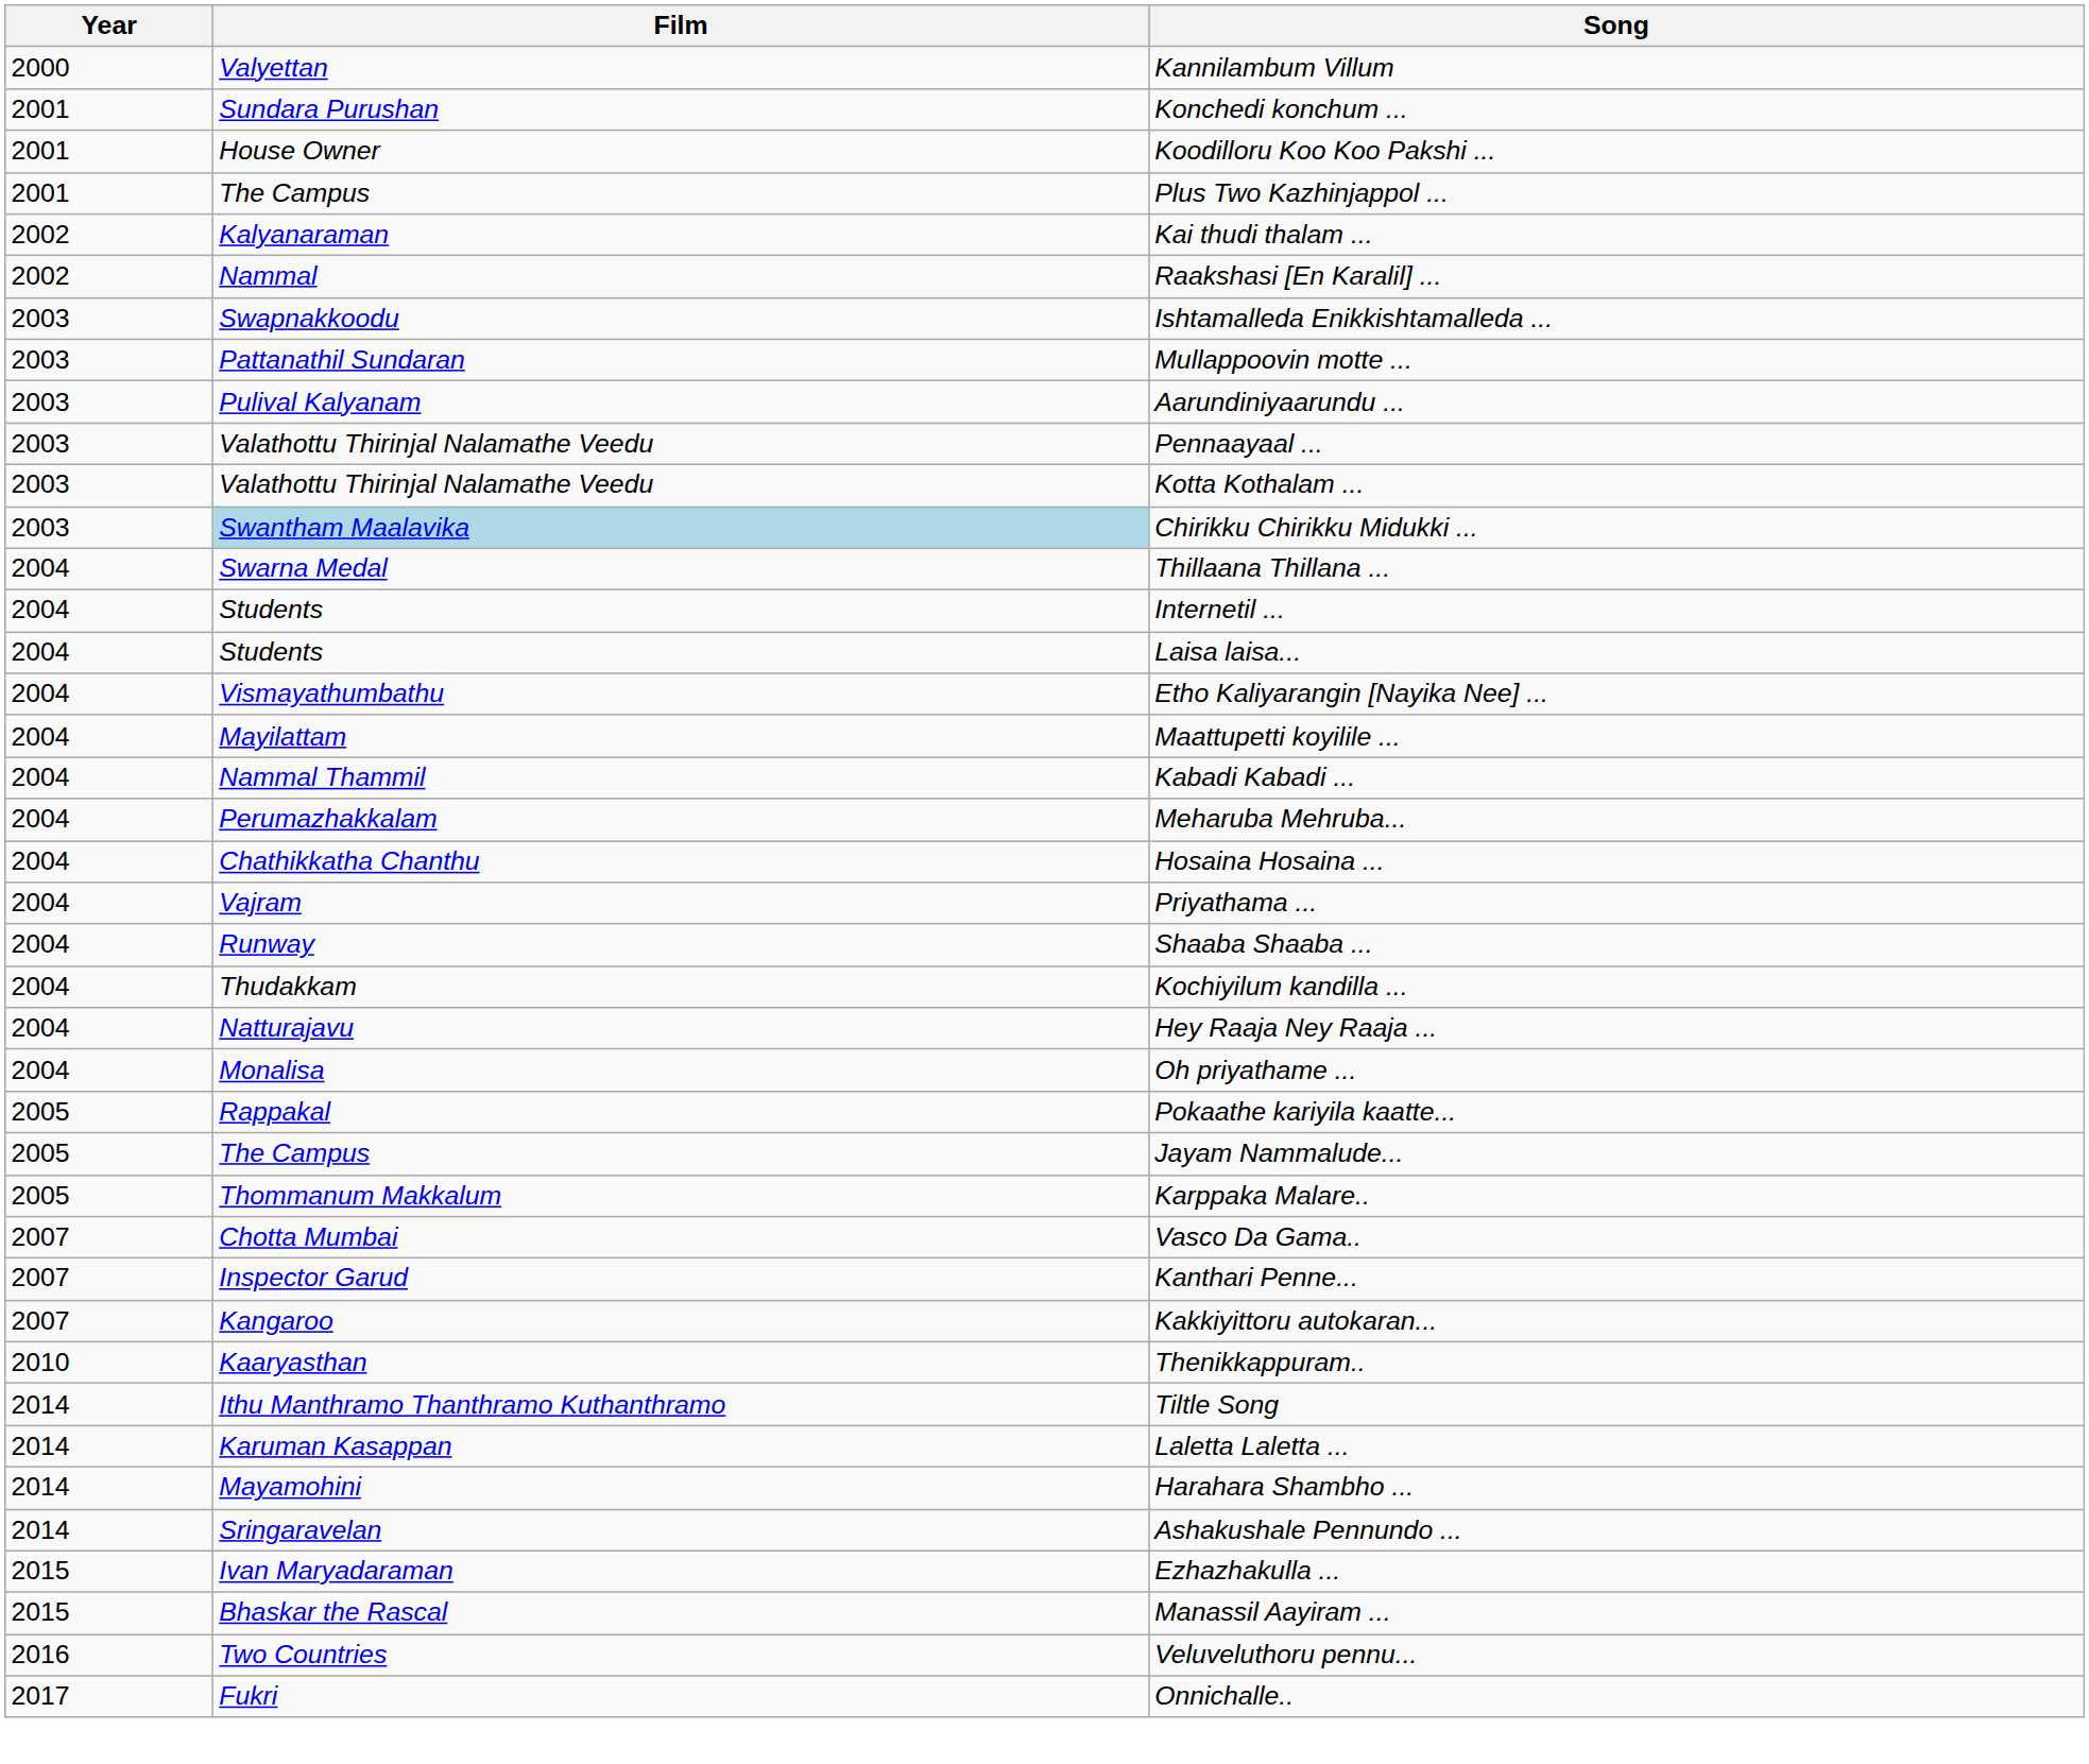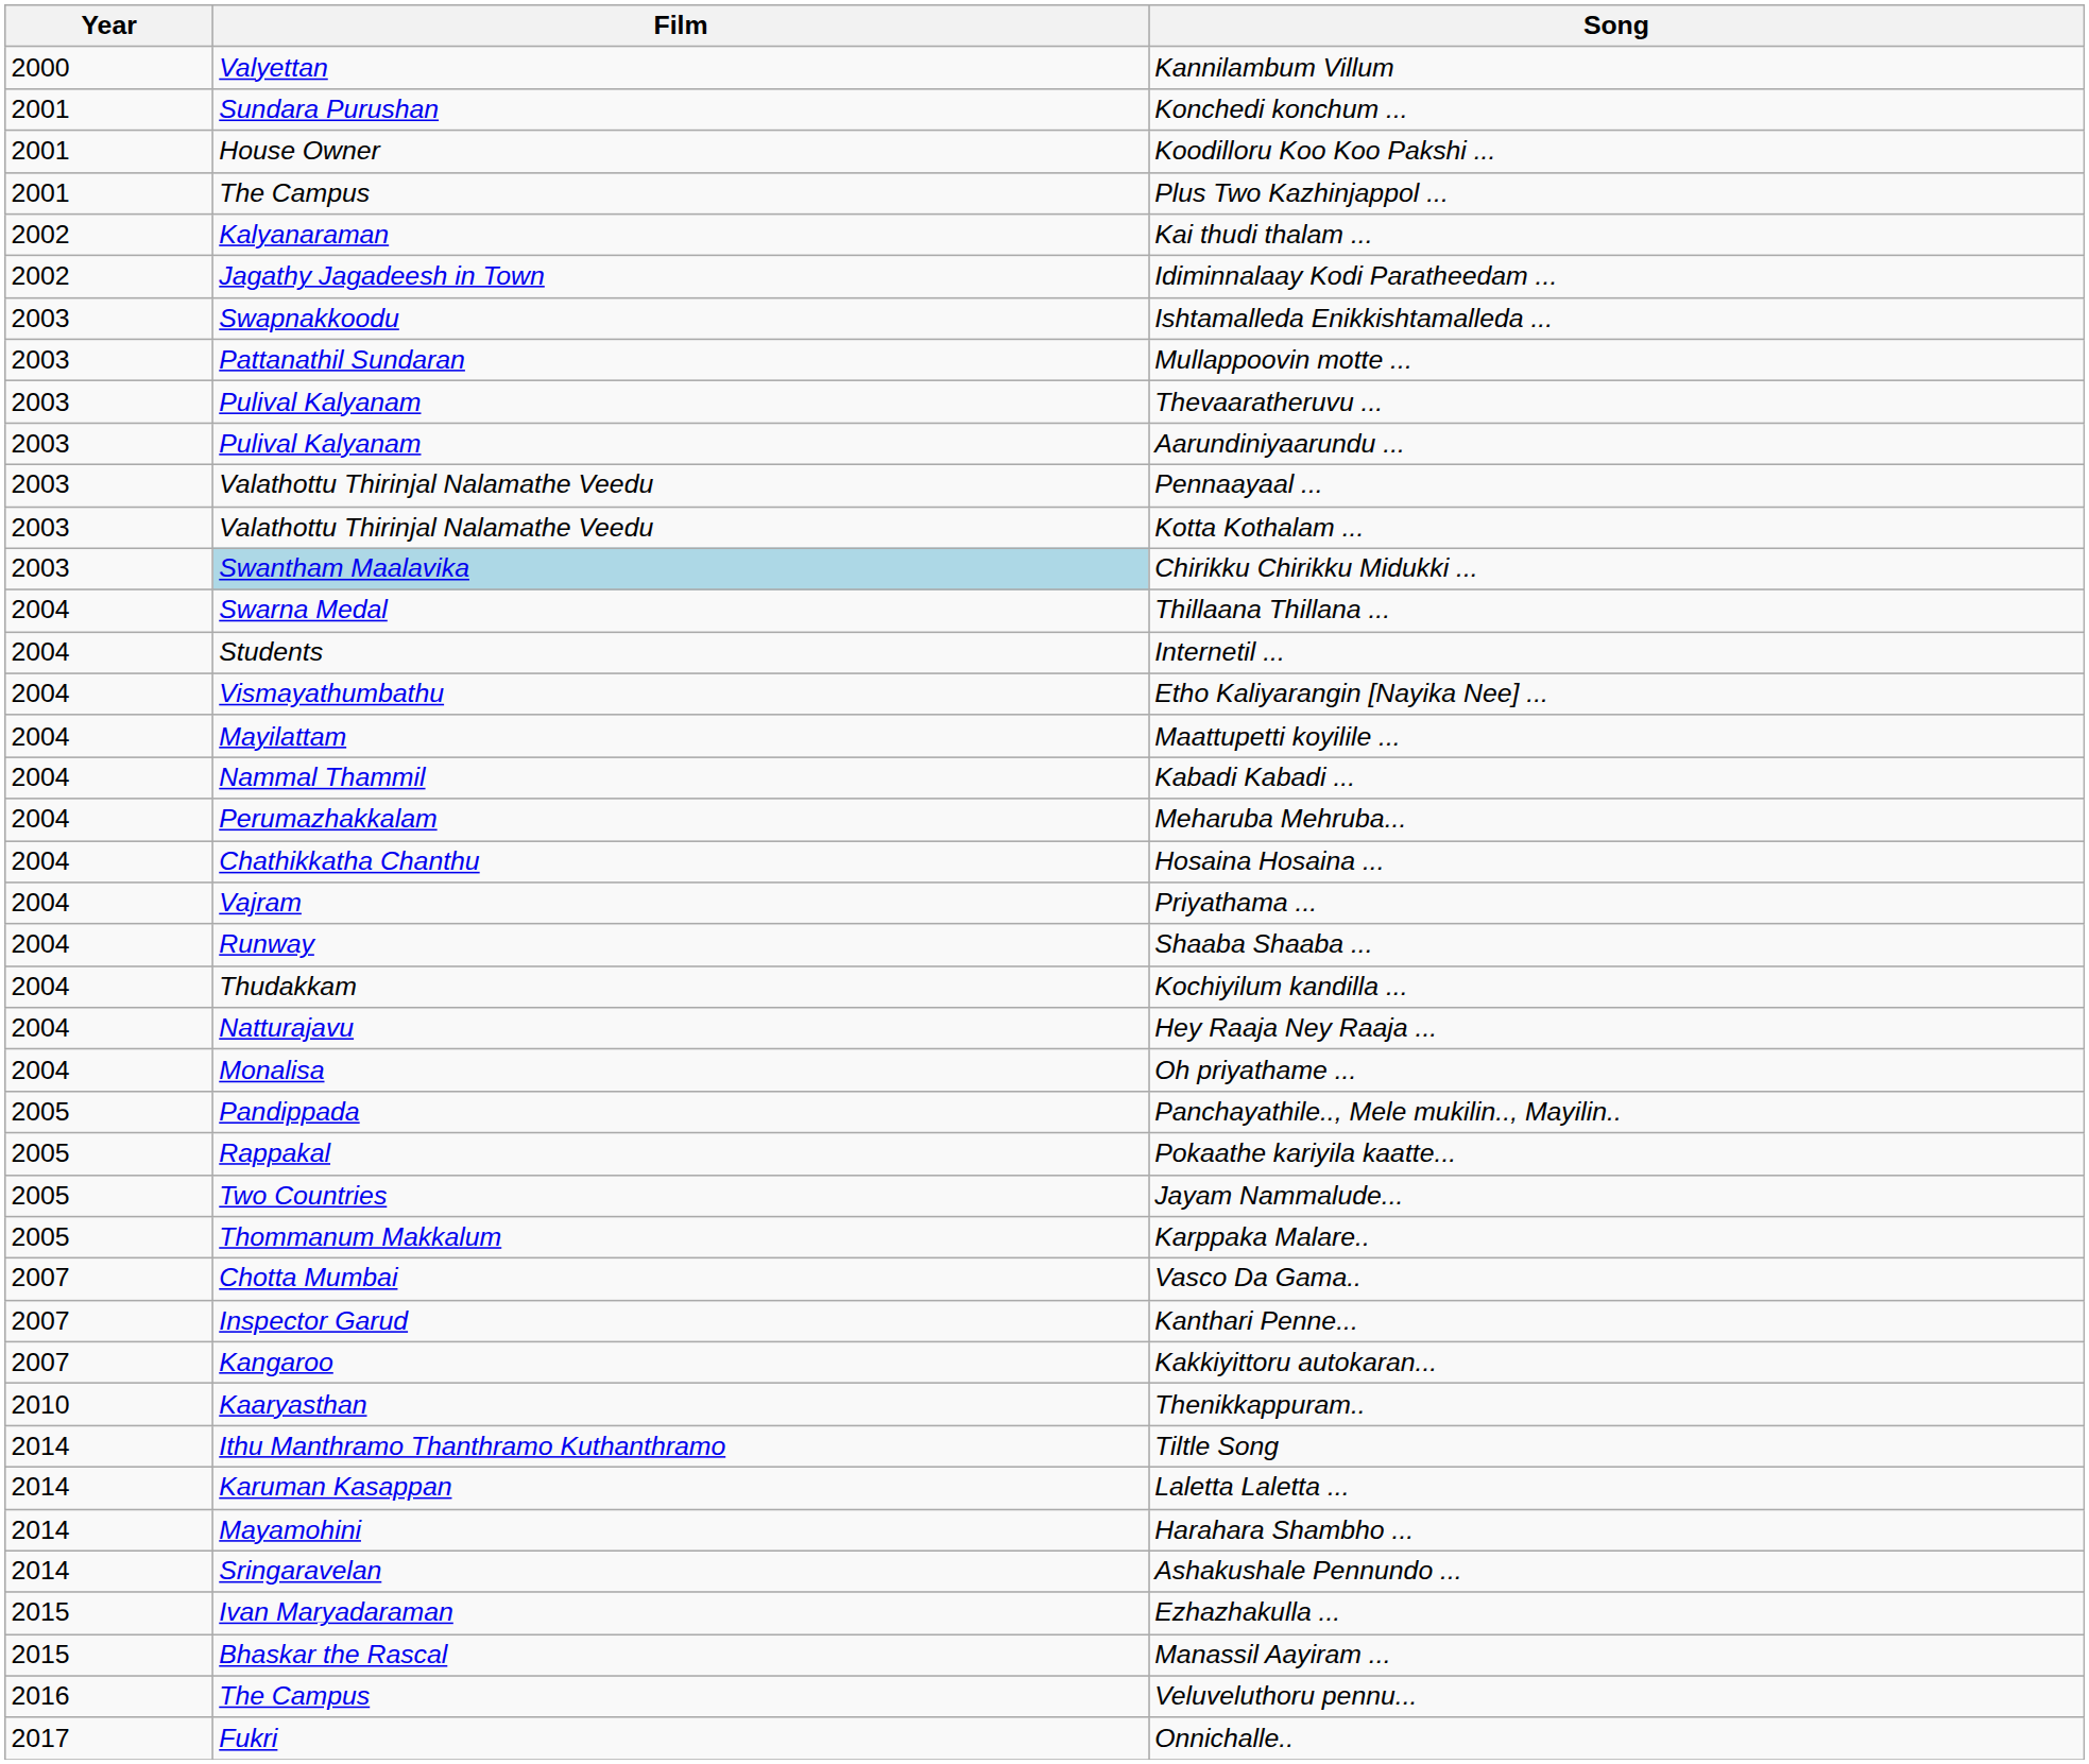- row: 2002 | Nammal | Raakshasi [En Karalil] ...
+ row: 2002 | Jagathy Jagadeesh in Town | Idiminnalaay Kodi Paratheedam ...
+ row: 2003 | Pulival Kalyanam | Thevaaratheruvu ...
- row: 2004 | Students | Laisa laisa...
+ row: 2005 | Pandippada | Panchayathile.., Mele mukilin.., Mayilin..
Jayam Nammalude... | Film: The Campus -> Two Countries
Veluveluthoru pennu... | Film: Two Countries -> The Campus
